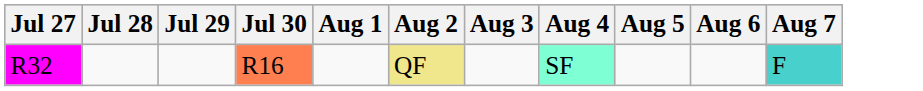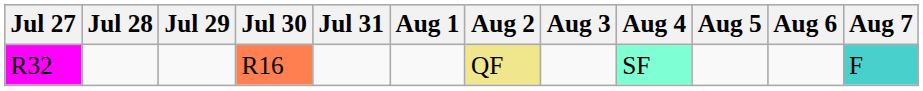+ column: Jul 31
